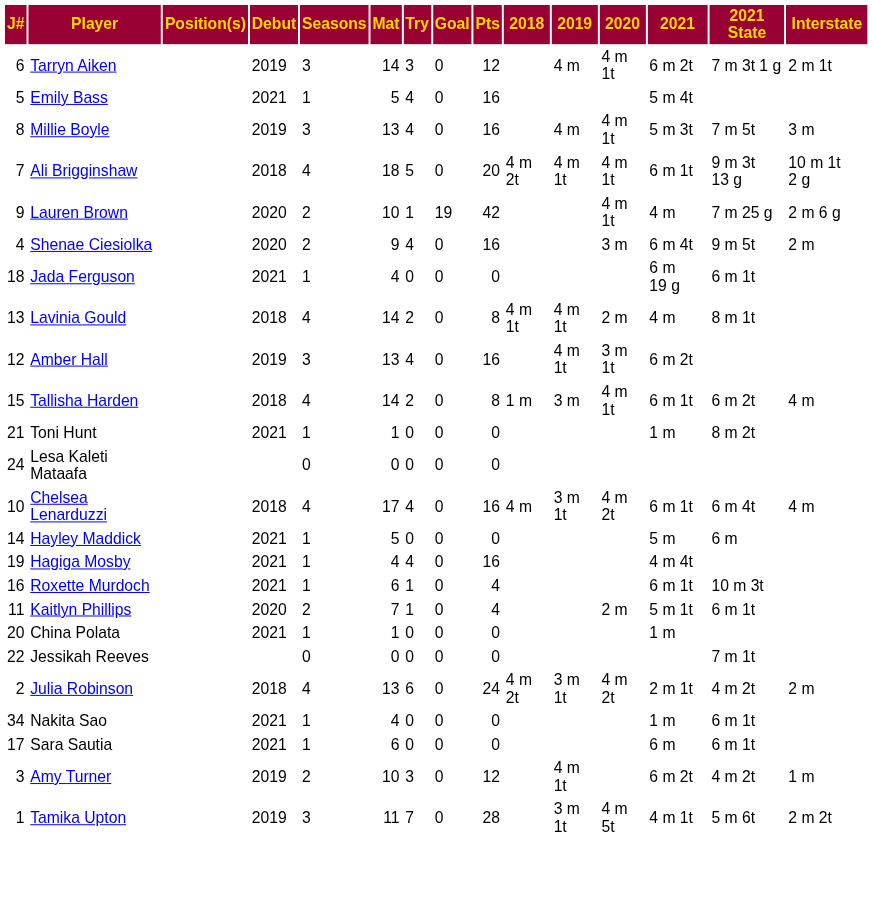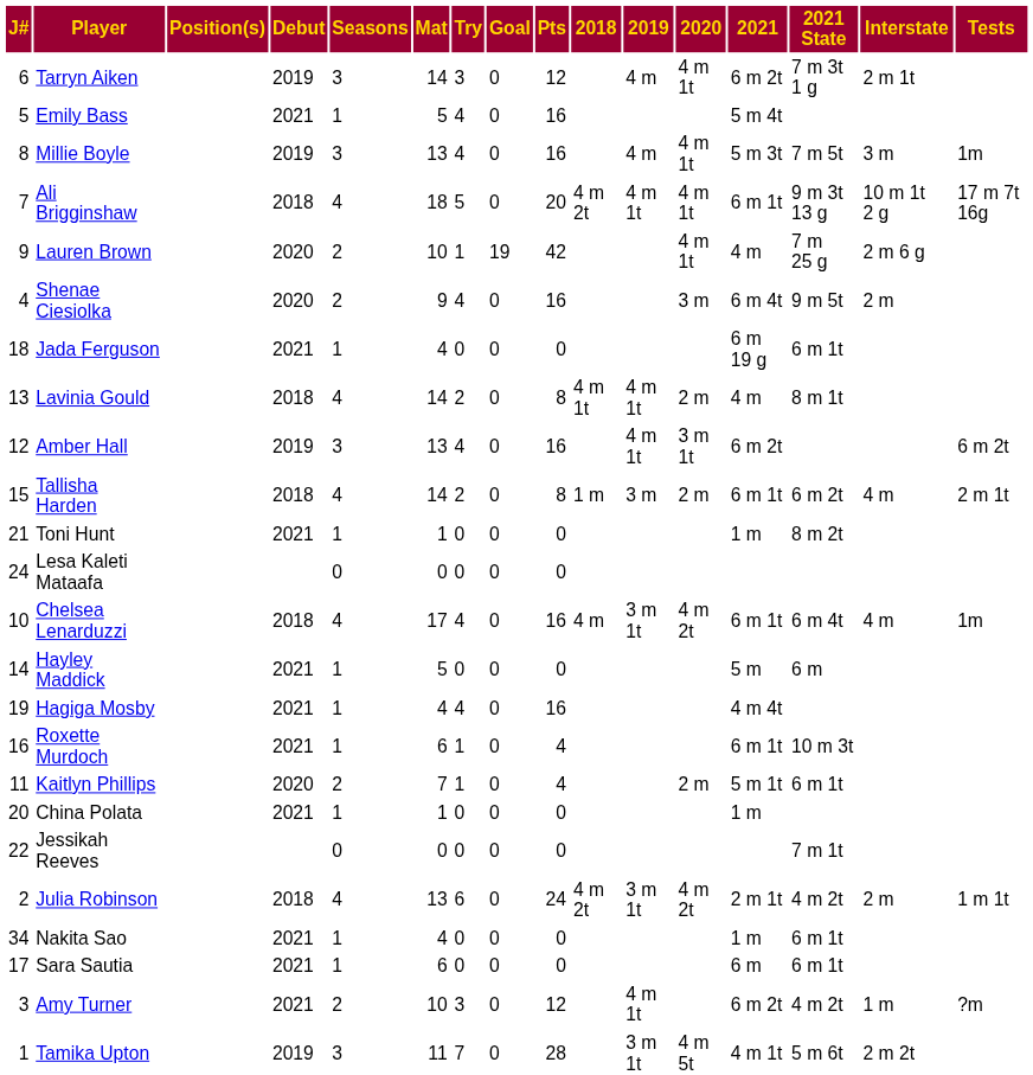+ column: Tests | 1m | 17 m 7t 16g | 6 m 2t | 2 m 1t | 1m | 1 m 1t | ?m
Tallisha Harden | 2020: 4 m 1t -> 2 m
Amy Turner | Debut: 2019 -> 2021
